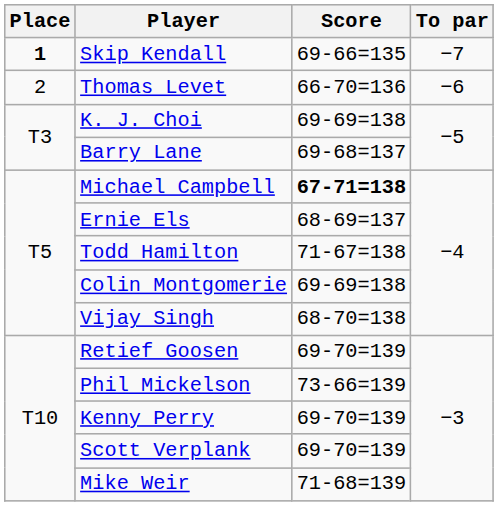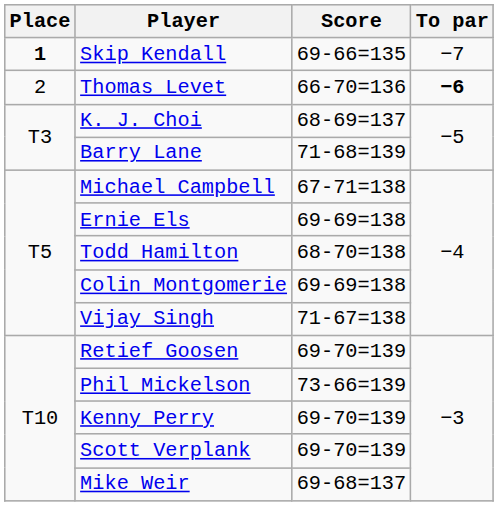Thomas Levet | To par: normal -> bold
K. J. Choi | Score: 69-69=138 -> 68-69=137
Barry Lane | Score: 69-68=137 -> 71-68=139
Michael Campbell | Score: bold -> normal
Ernie Els | Score: 68-69=137 -> 69-69=138
Todd Hamilton | Score: 71-67=138 -> 68-70=138
Vijay Singh | Score: 68-70=138 -> 71-67=138
Mike Weir | Score: 71-68=139 -> 69-68=137
